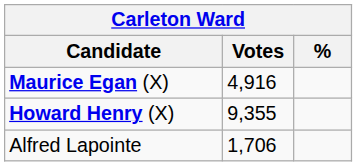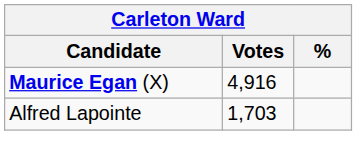- row: Howard Henry (X) | 9,355
Alfred Lapointe | Votes: 1,706 -> 1,703
